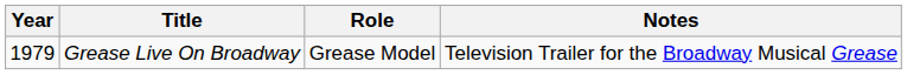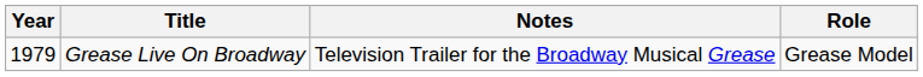columns swapped: Role <-> Notes
